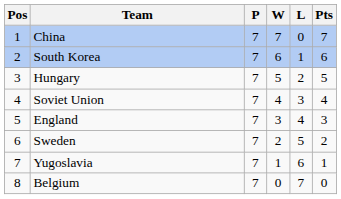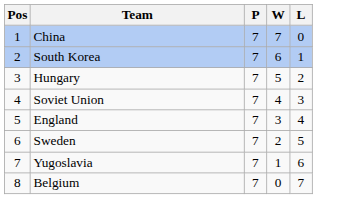- column: Pts | 7 | 6 | 5 | 4 | 3 | 2 | 1 | 0
